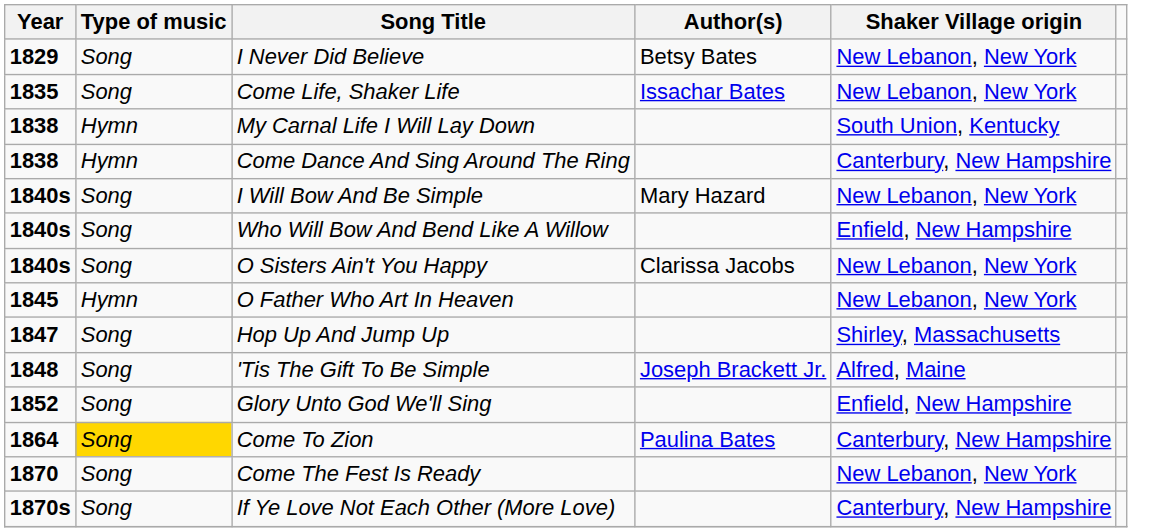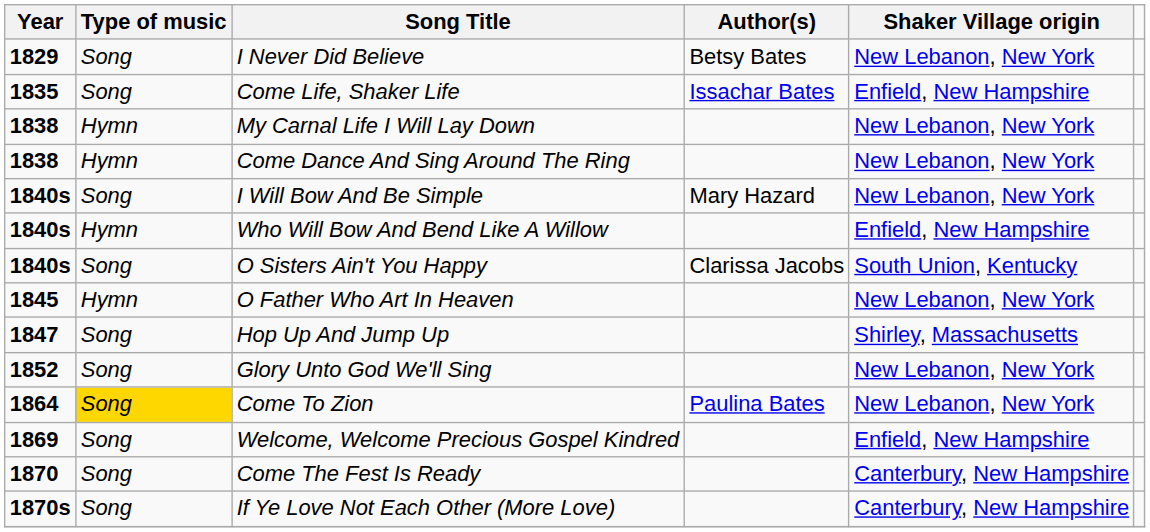Come Life, Shaker Life | Shaker Village origin: New Lebanon, New York -> Enfield, New Hampshire
My Carnal Life I Will Lay Down | Shaker Village origin: South Union, Kentucky -> New Lebanon, New York
Come Dance And Sing Around The Ring | Shaker Village origin: Canterbury, New Hampshire -> New Lebanon, New York
Who Will Bow And Bend Like A Willow | Type of music: Song -> Hymn
O Sisters Ain't You Happy | Shaker Village origin: New Lebanon, New York -> South Union, Kentucky
- row: 1848 | Song | 'Tis The Gift To Be Simple | Joseph Brackett Jr. | Alfred, Maine
Glory Unto God We'll Sing | Shaker Village origin: Enfield, New Hampshire -> New Lebanon, New York
Come To Zion | Shaker Village origin: Canterbury, New Hampshire -> New Lebanon, New York
+ row: 1869 | Song | Welcome, Welcome Precious Gospel Kindred | Enfield, New Hampshire
Come The Fest Is Ready | Shaker Village origin: New Lebanon, New York -> Canterbury, New Hampshire
